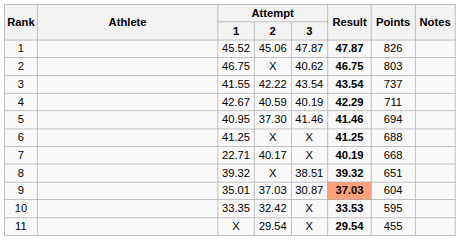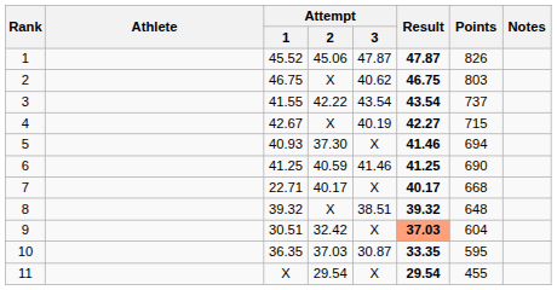4 | Attempt / 2: 40.59 -> X
4 | Result: 42.29 -> 42.27
4 | Points: 711 -> 715
5 | Attempt / 1: 40.95 -> 40.93
5 | Attempt / 3: 41.46 -> X
6 | Attempt / 2: X -> 40.59
6 | Attempt / 3: X -> 41.46
6 | Points: 688 -> 690
7 | Result: 40.19 -> 40.17
8 | Points: 651 -> 648
9 | Attempt / 1: 35.01 -> 30.51
9 | Attempt / 2: 37.03 -> 32.42
9 | Attempt / 3: 30.87 -> X
10 | Attempt / 1: 33.35 -> 36.35
10 | Attempt / 2: 32.42 -> 37.03
10 | Attempt / 3: X -> 30.87
10 | Result: 33.53 -> 33.35
